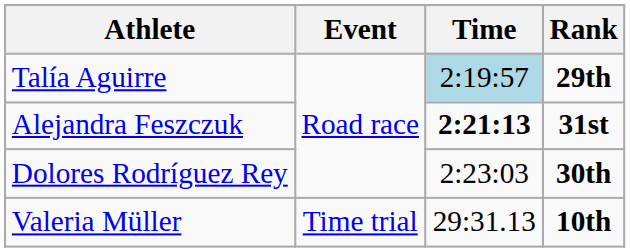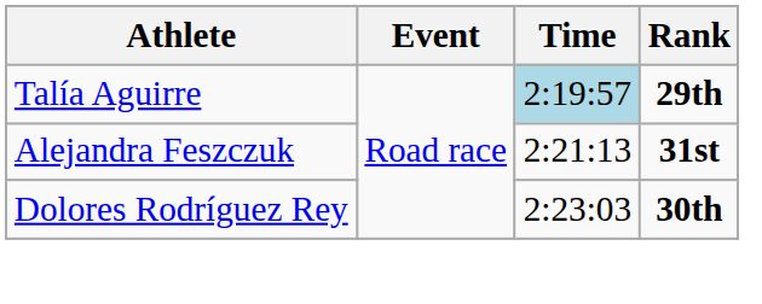Alejandra Feszczuk | Time: bold -> normal
- row: Valeria Müller | Time trial | 29:31.13 | 10th
